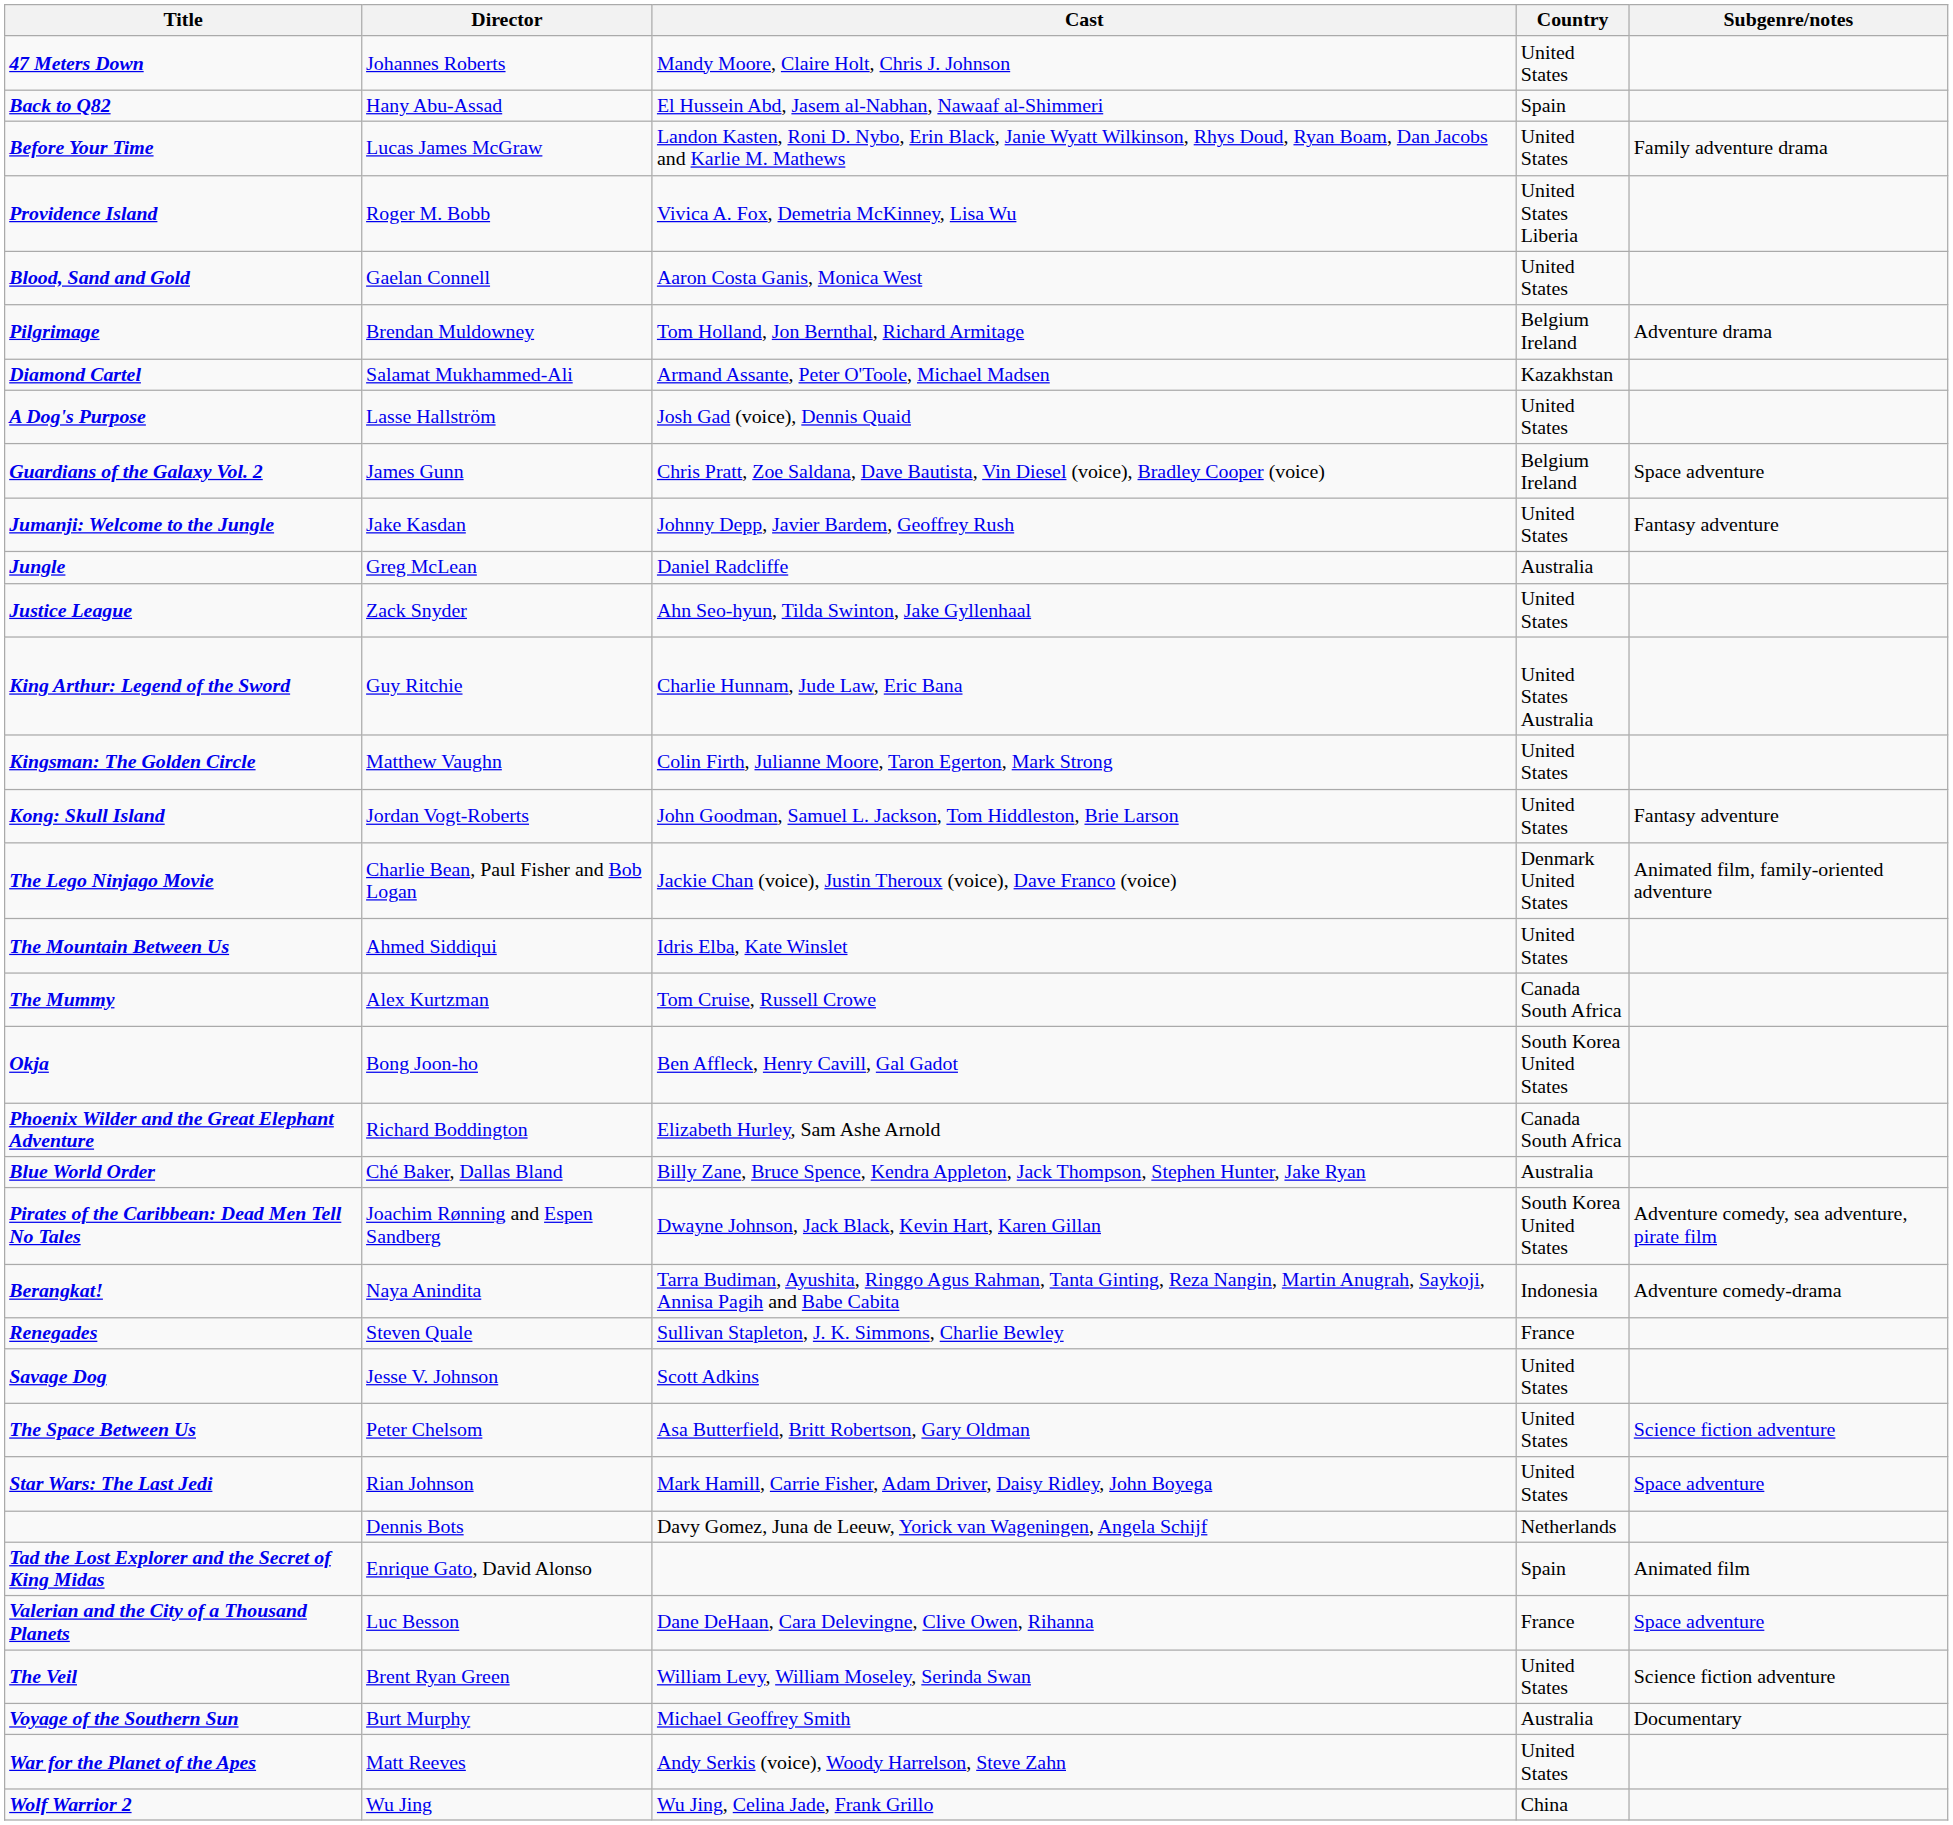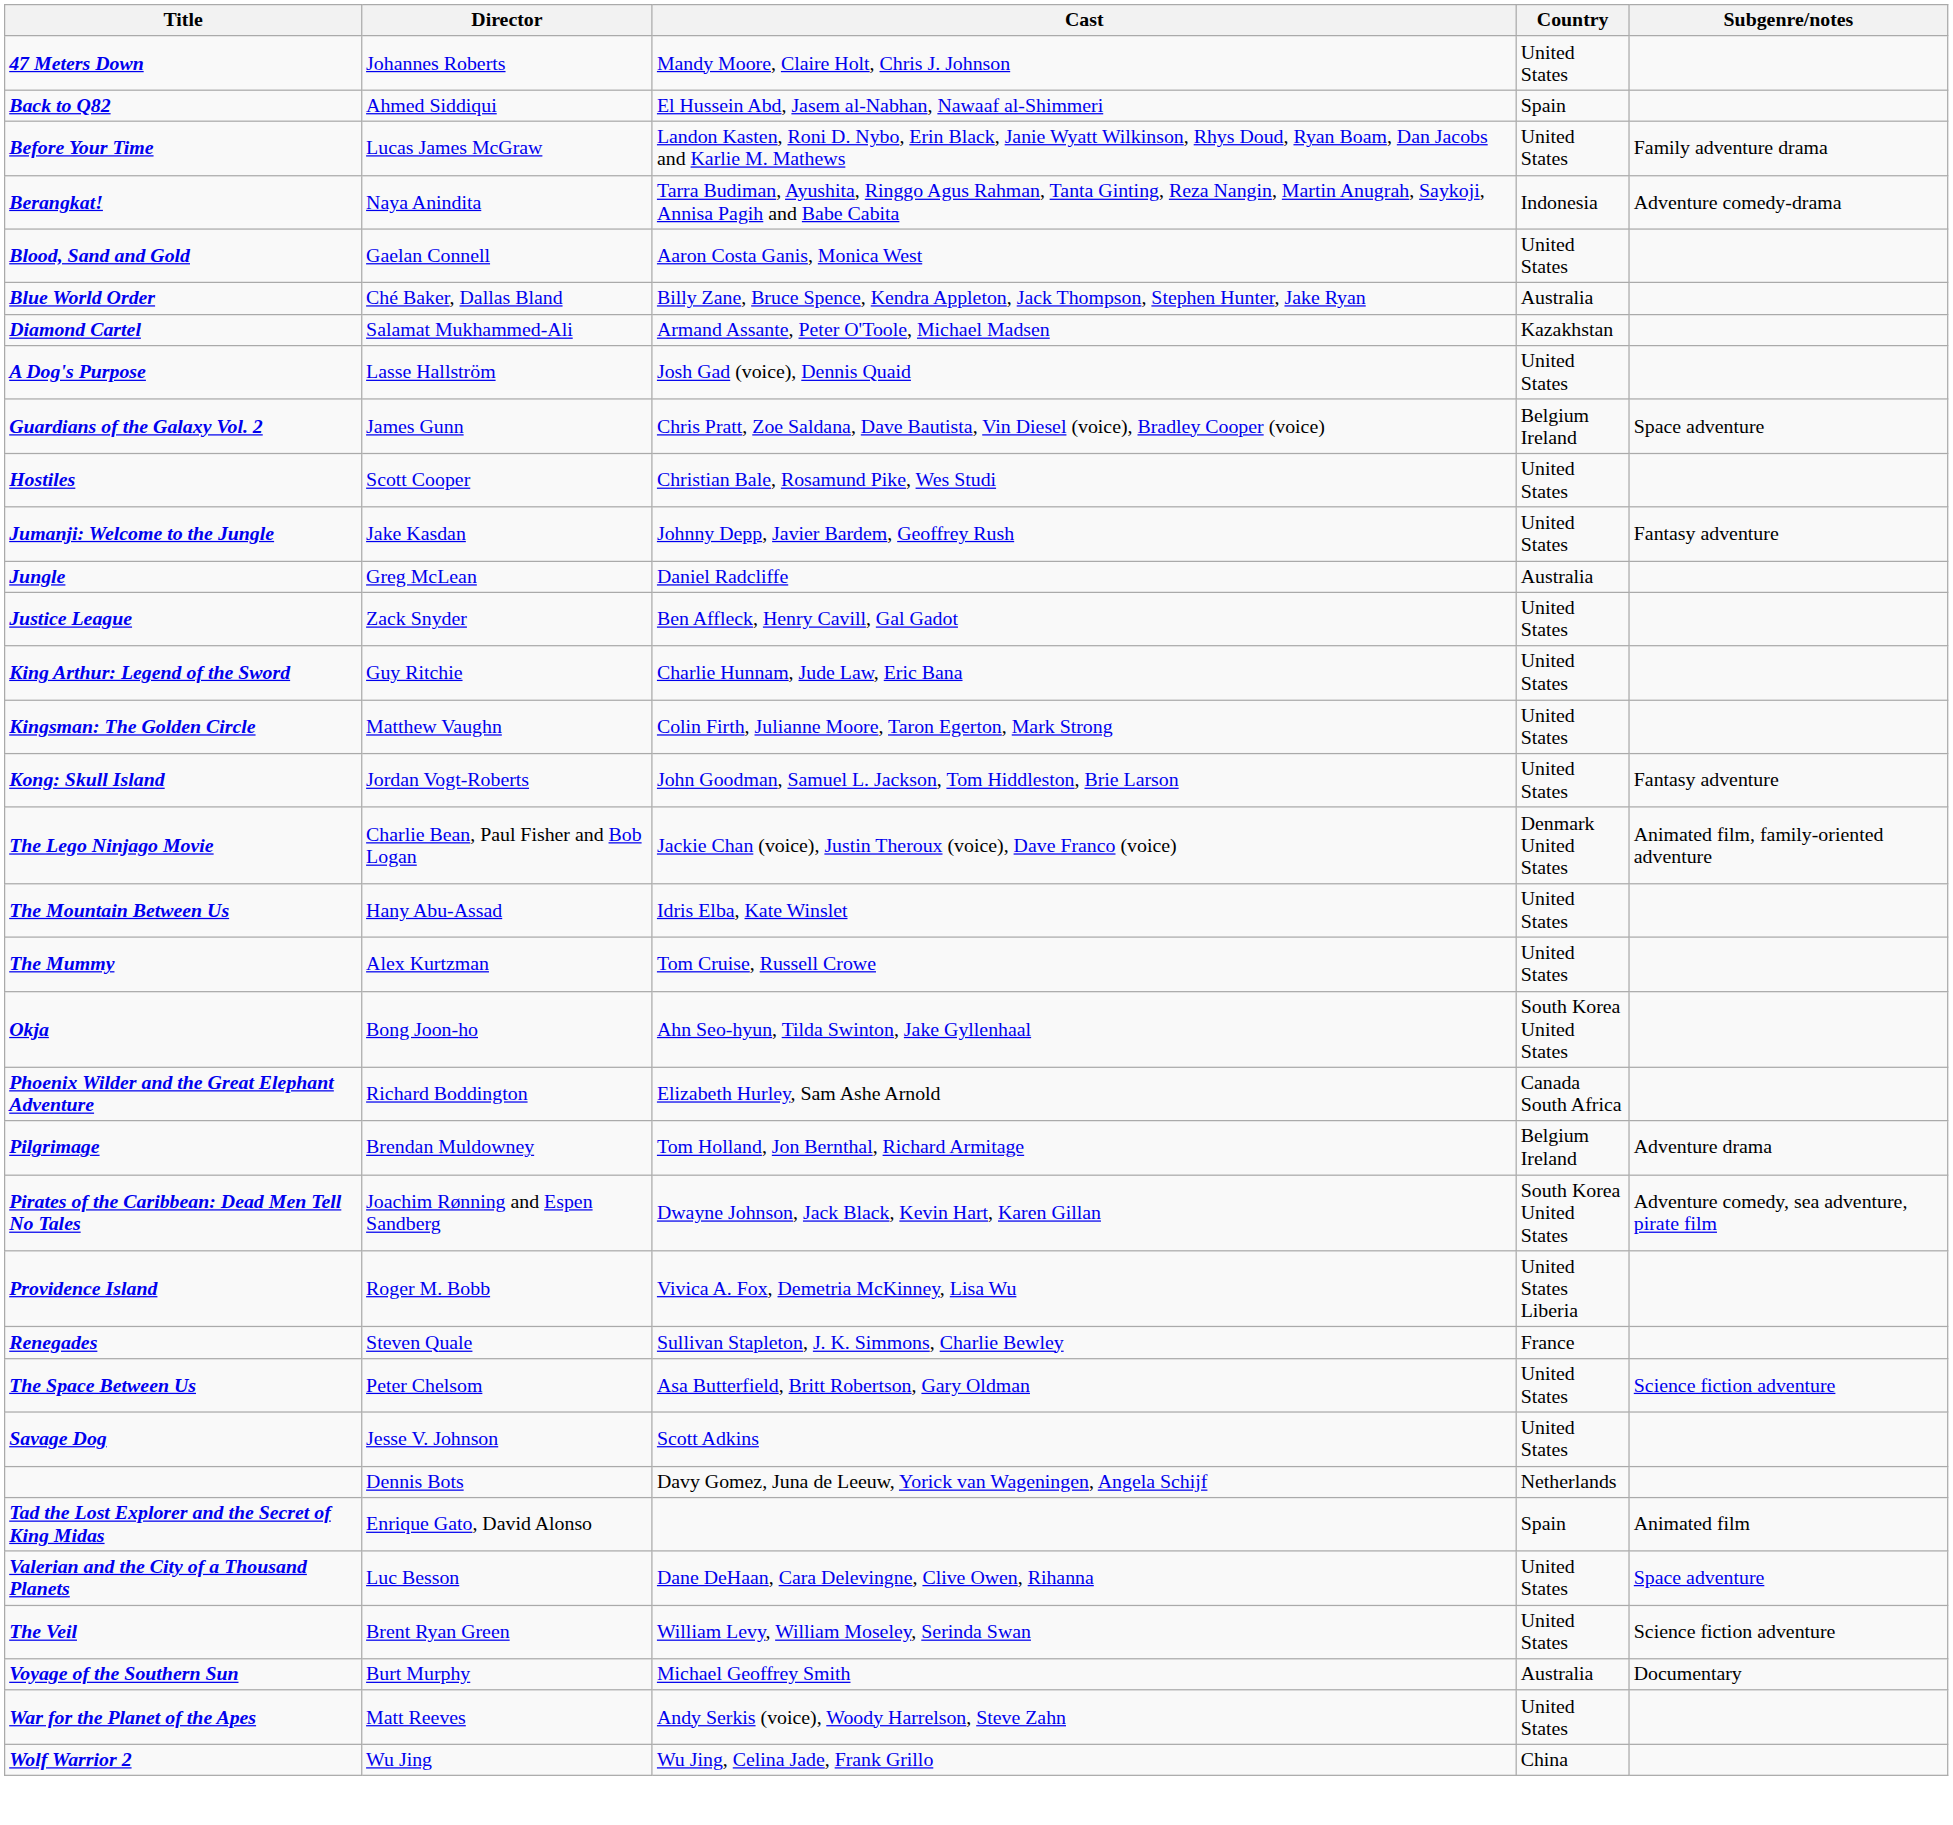Back to Q82 | Director: Hany Abu-Assad -> Ahmed Siddiqui
rows swapped: Berangkat! <-> Providence Island
rows swapped: Blue World Order <-> Pilgrimage
+ row: Hostiles | Scott Cooper | Christian Bale, Rosamund Pike, Wes Studi | United States
Justice League | Cast: Ahn Seo-hyun, Tilda Swinton, Jake Gyllenhaal -> Ben Affleck, Henry Cavill, Gal Gadot
King Arthur: Legend of the Sword | Country: United States Australia -> United States
The Mountain Between Us | Director: Ahmed Siddiqui -> Hany Abu-Assad
The Mummy | Country: Canada South Africa -> United States
Okja | Cast: Ben Affleck, Henry Cavill, Gal Gadot -> Ahn Seo-hyun, Tilda Swinton, Jake Gyllenhaal
rows swapped: Savage Dog <-> The Space Between Us
- row: Star Wars: The Last Jedi | Rian Johnson | Mark Hamill, Carrie Fisher, Adam Driver, Daisy Ridley, John Boyega | United States | Space adventure
Valerian and the City of a Thousand Planets | Country: France -> United States
